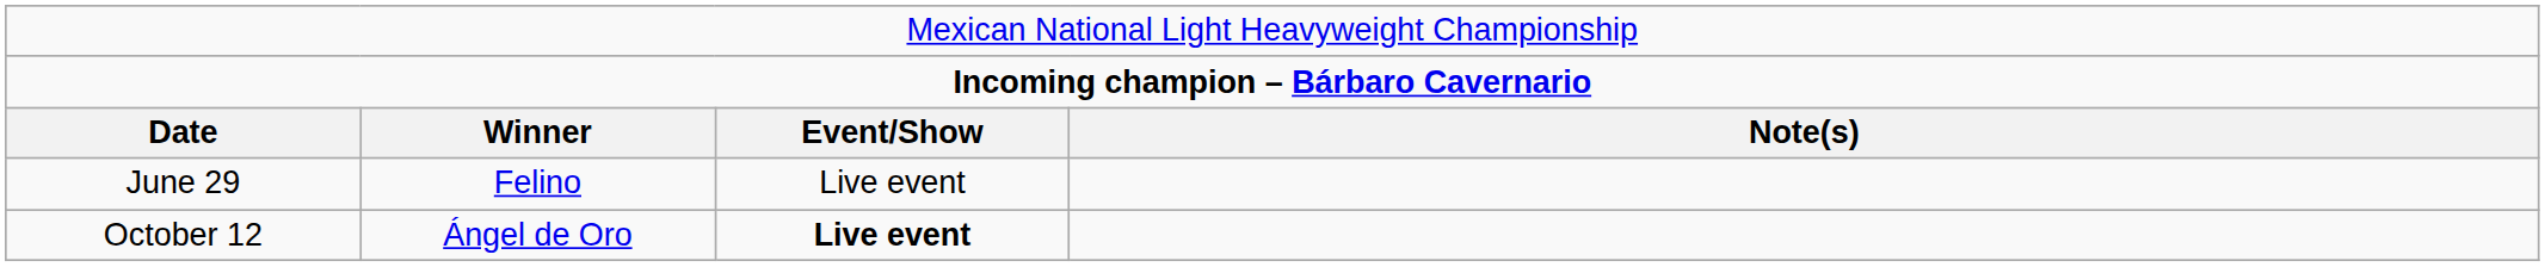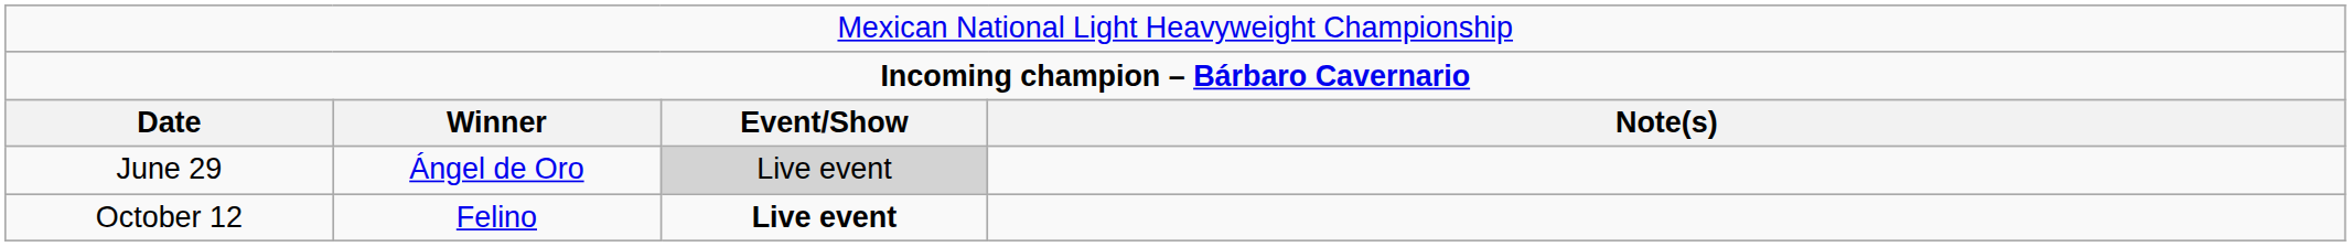June 29 | column 2: Felino -> Ángel de Oro
June 29 | column 3: no background -> lightgrey background
October 12 | column 2: Ángel de Oro -> Felino
